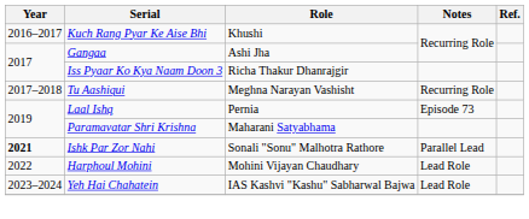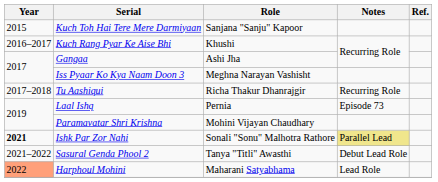+ row: 2015 | Kuch Toh Hai Tere Mere Darmiyaan | Sanjana "Sanju" Kapoor
Iss Pyaar Ko Kya Naam Doon 3 | Role: Richa Thakur Dhanrajgir -> Meghna Narayan Vashisht
Tu Aashiqui | Role: Meghna Narayan Vashisht -> Richa Thakur Dhanrajgir
Paramavatar Shri Krishna | Role: Maharani Satyabhama -> Mohini Vijayan Chaudhary
Ishk Par Zor Nahi | Notes: no background -> khaki background
+ row: 2021–2022 | Sasural Genda Phool 2 | Tanya "Titli" Awasthi | Debut Lead Role
Harphoul Mohini | Year: no background -> lightsalmon background
Harphoul Mohini | Role: Mohini Vijayan Chaudhary -> Maharani Satyabhama
- row: 2023–2024 | Yeh Hai Chahatein | IAS Kashvi "Kashu" Sabharwal Bajwa | Lead Role
